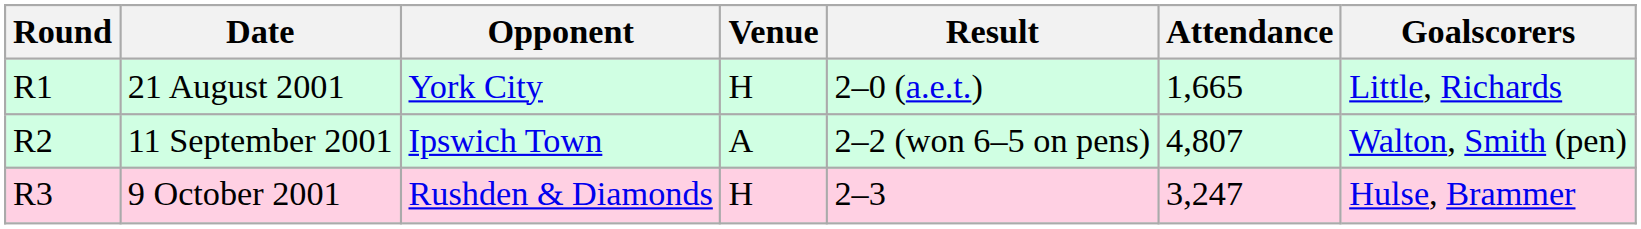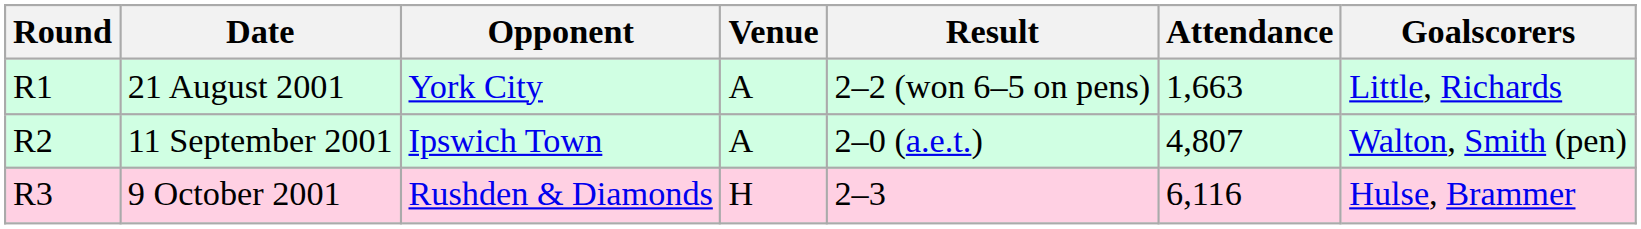21 August 2001 | Venue: H -> A
21 August 2001 | Result: 2–0 (a.e.t.) -> 2–2 (won 6–5 on pens)
21 August 2001 | Attendance: 1,665 -> 1,663
11 September 2001 | Result: 2–2 (won 6–5 on pens) -> 2–0 (a.e.t.)
9 October 2001 | Attendance: 3,247 -> 6,116
